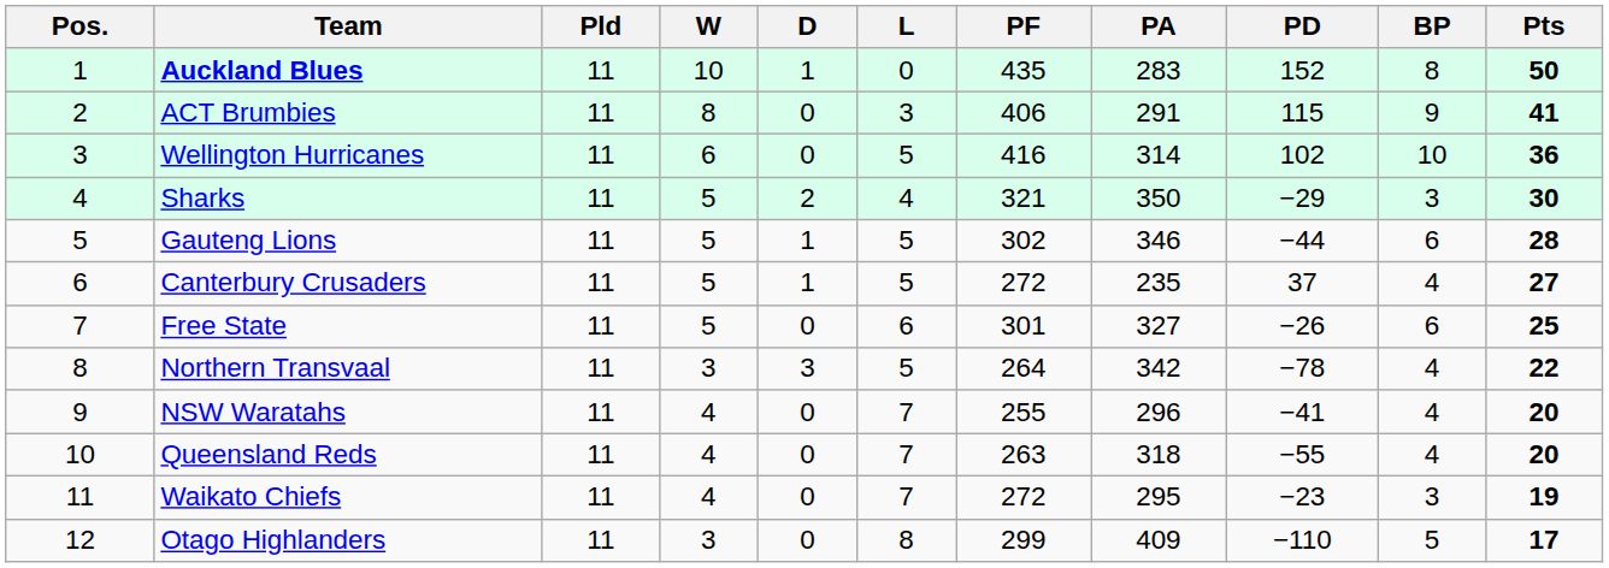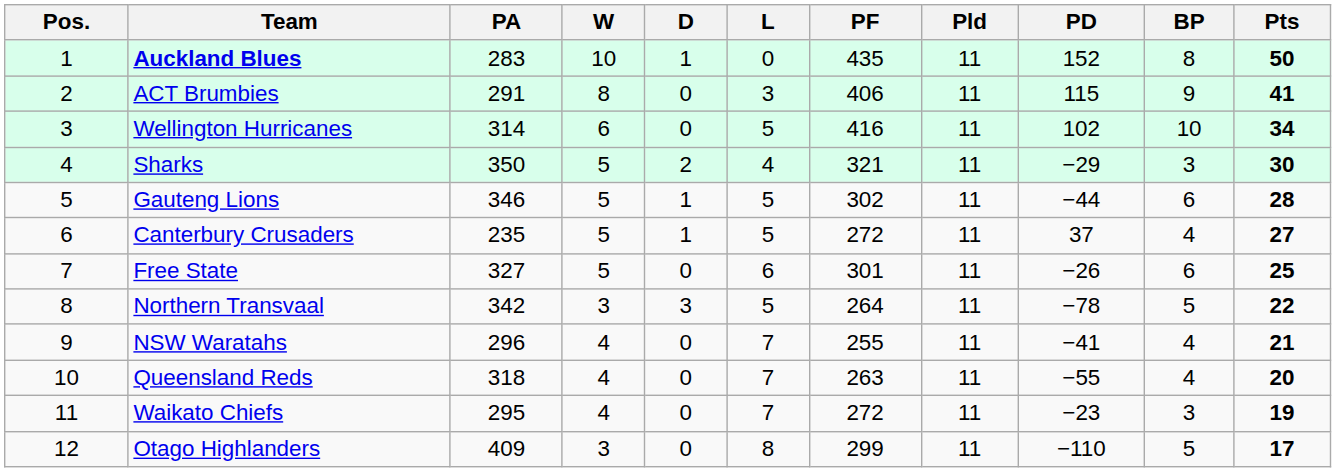columns swapped: Pld <-> PA
Wellington Hurricanes | Pts: 36 -> 34
Northern Transvaal | BP: 4 -> 5
NSW Waratahs | Pts: 20 -> 21
